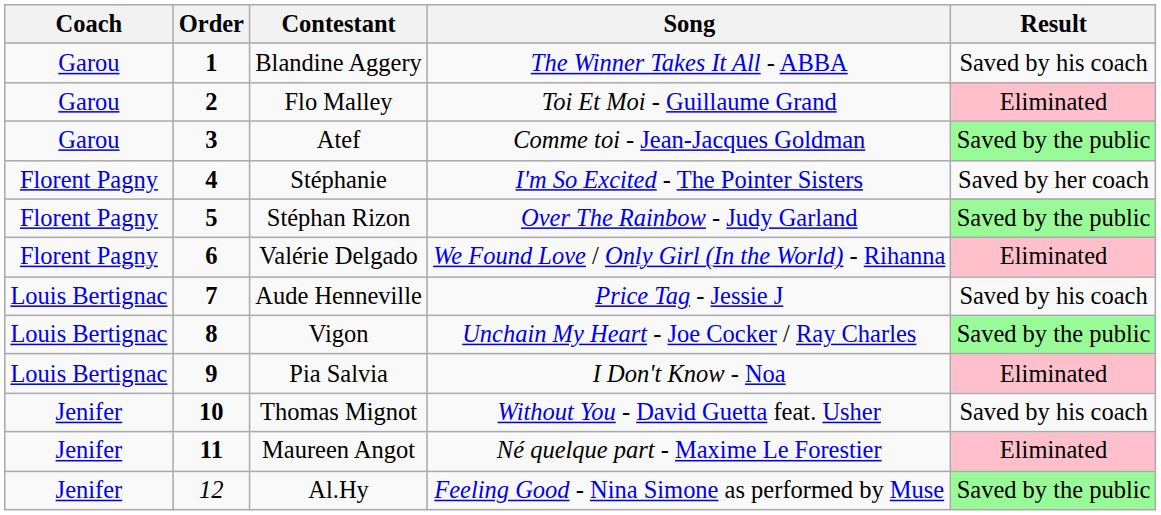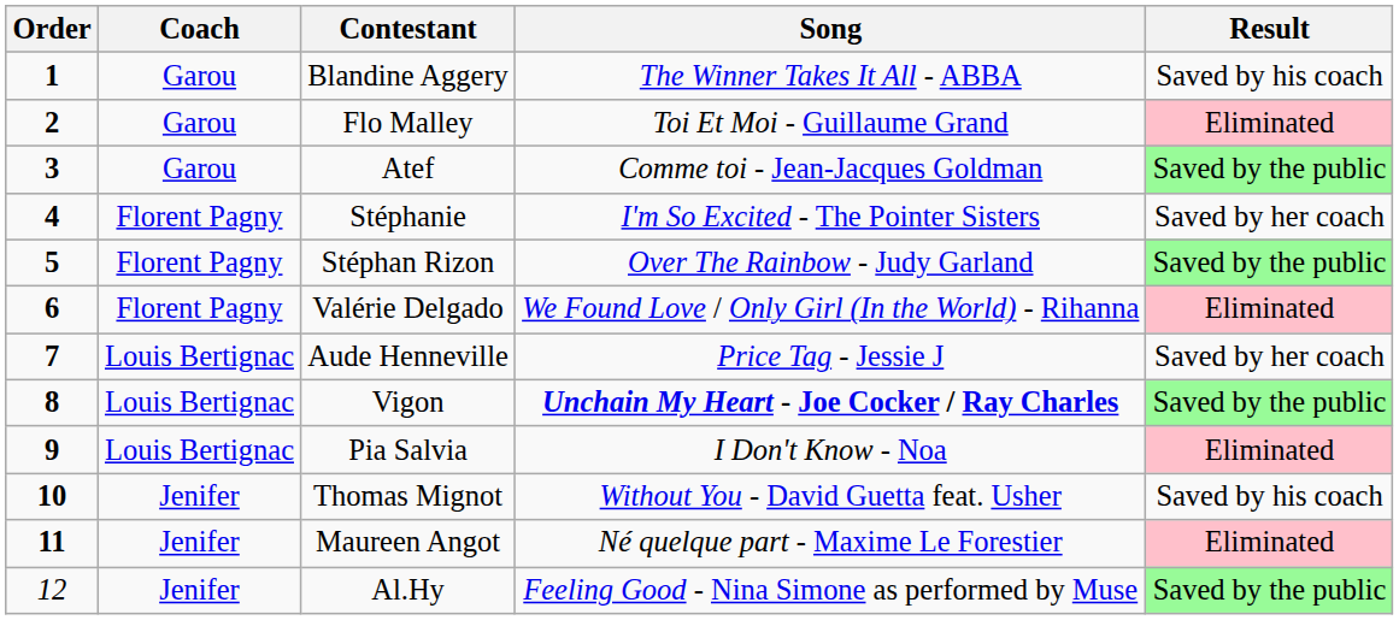columns swapped: Order <-> Coach
Aude Henneville | Result: Saved by his coach -> Saved by her coach
Vigon | Song: normal -> bold
